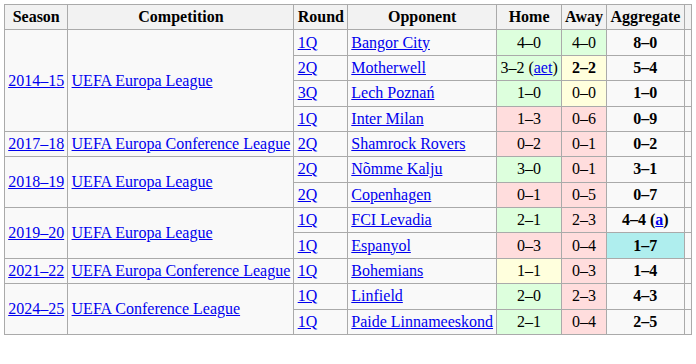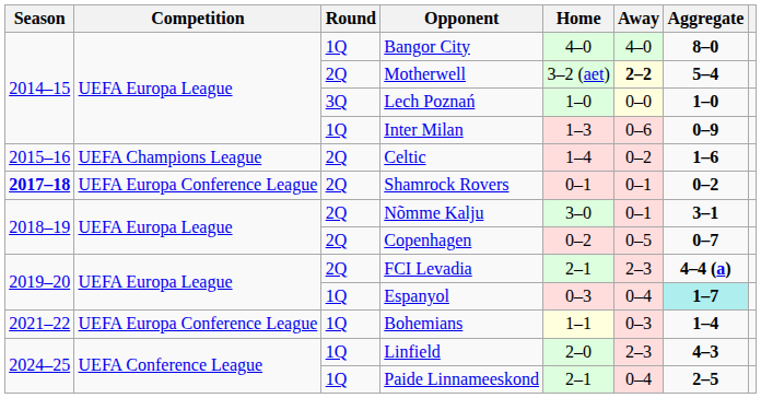+ row: 2015–16 | UEFA Champions League | 2Q | Celtic | 1–4 | 0–2 | 1–6
Shamrock Rovers | Season: normal -> bold
Shamrock Rovers | Home: 0–2 -> 0–1
Copenhagen | Home: 0–1 -> 0–2
FCI Levadia | Round: 1Q -> 2Q
